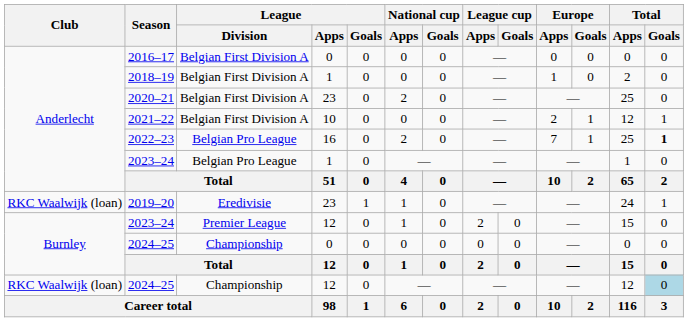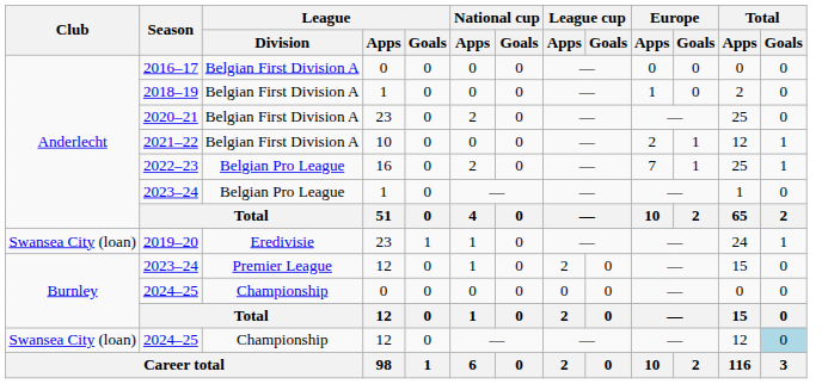2022–23 | Total / Goals: bold -> normal
2019–20 | Club: RKC Waalwijk (loan) -> Swansea City (loan)
2024–25 / 12 | Club: RKC Waalwijk (loan) -> Swansea City (loan)
